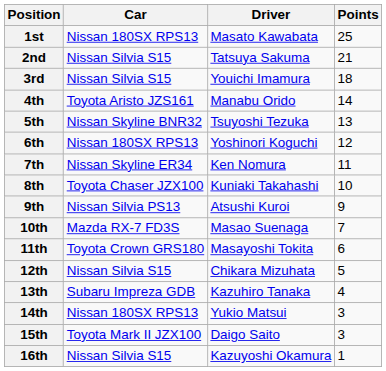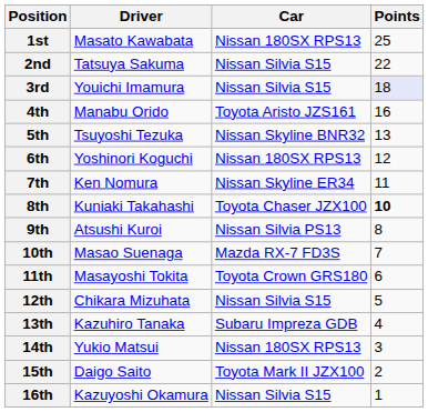columns swapped: Driver <-> Car
2nd | Points: 21 -> 22
3rd | Points: no background -> lavender background
4th | Points: 14 -> 16
8th | Points: normal -> bold
9th | Points: 9 -> 8
15th | Points: 3 -> 2
